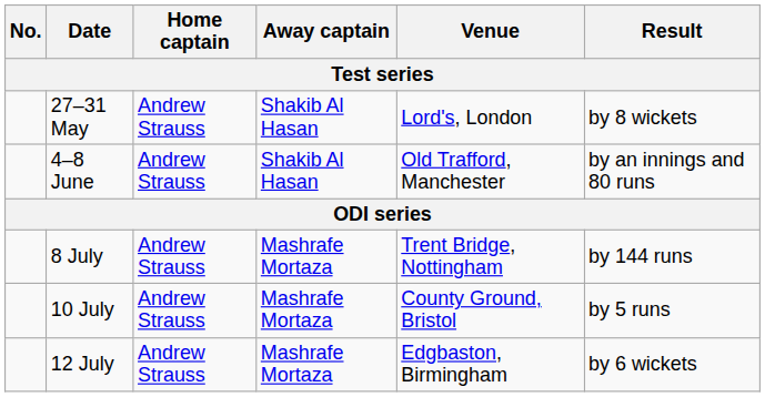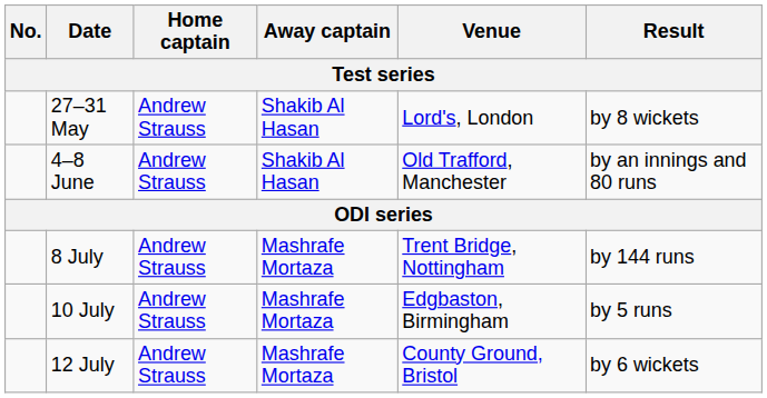10 July | Venue: County Ground, Bristol -> Edgbaston, Birmingham
12 July | Venue: Edgbaston, Birmingham -> County Ground, Bristol
